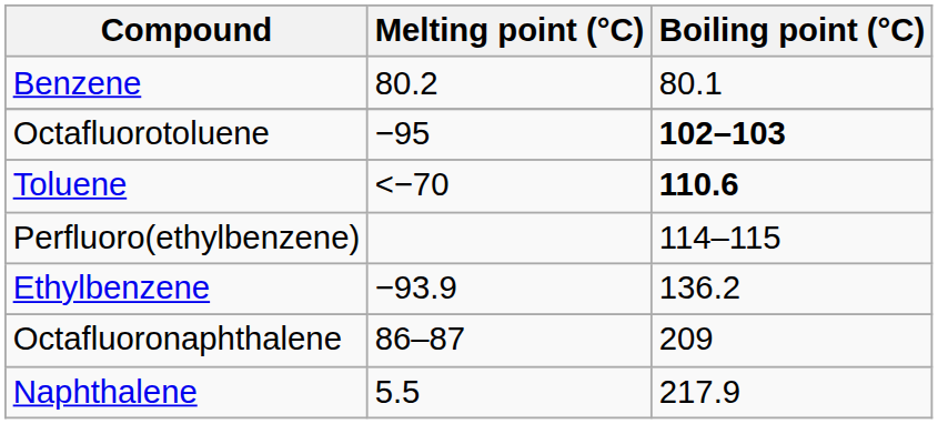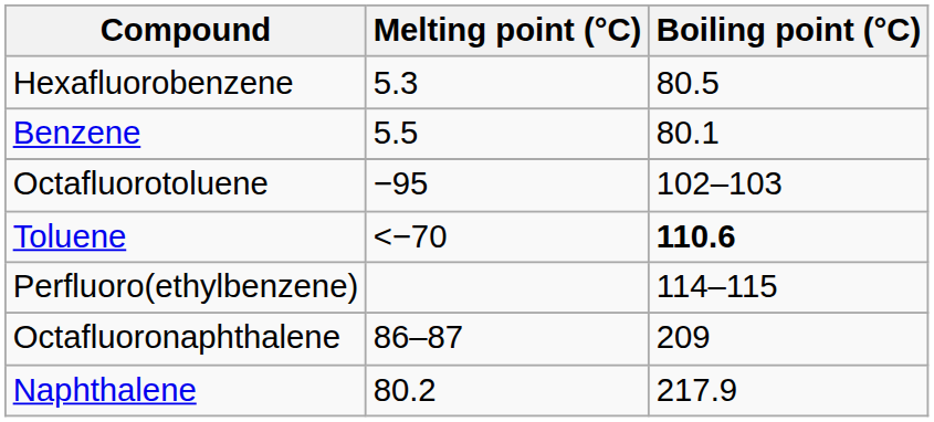+ row: Hexafluorobenzene | 5.3 | 80.5
Benzene | Melting point (°C): 80.2 -> 5.5
Octafluorotoluene | Boiling point (°C): bold -> normal
- row: Ethylbenzene | −93.9 | 136.2
Naphthalene | Melting point (°C): 5.5 -> 80.2
